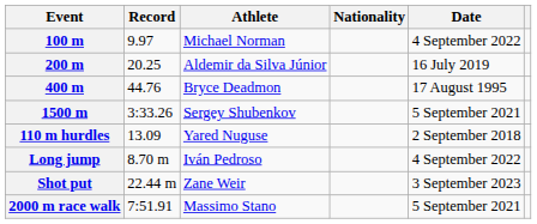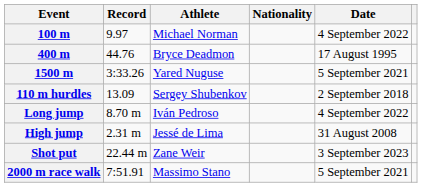- row: 200 m | 20.25 | Aldemir da Silva Júnior | 16 July 2019
1500 m | Athlete: Sergey Shubenkov -> Yared Nuguse
110 m hurdles | Athlete: Yared Nuguse -> Sergey Shubenkov
+ row: High jump | 2.31 m | Jessé de Lima | 31 August 2008
